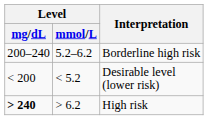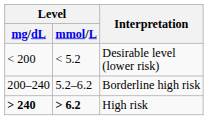rows swapped: Desirable level (lower risk) <-> Borderline high risk
High risk | Level / mmol/L: normal -> bold
